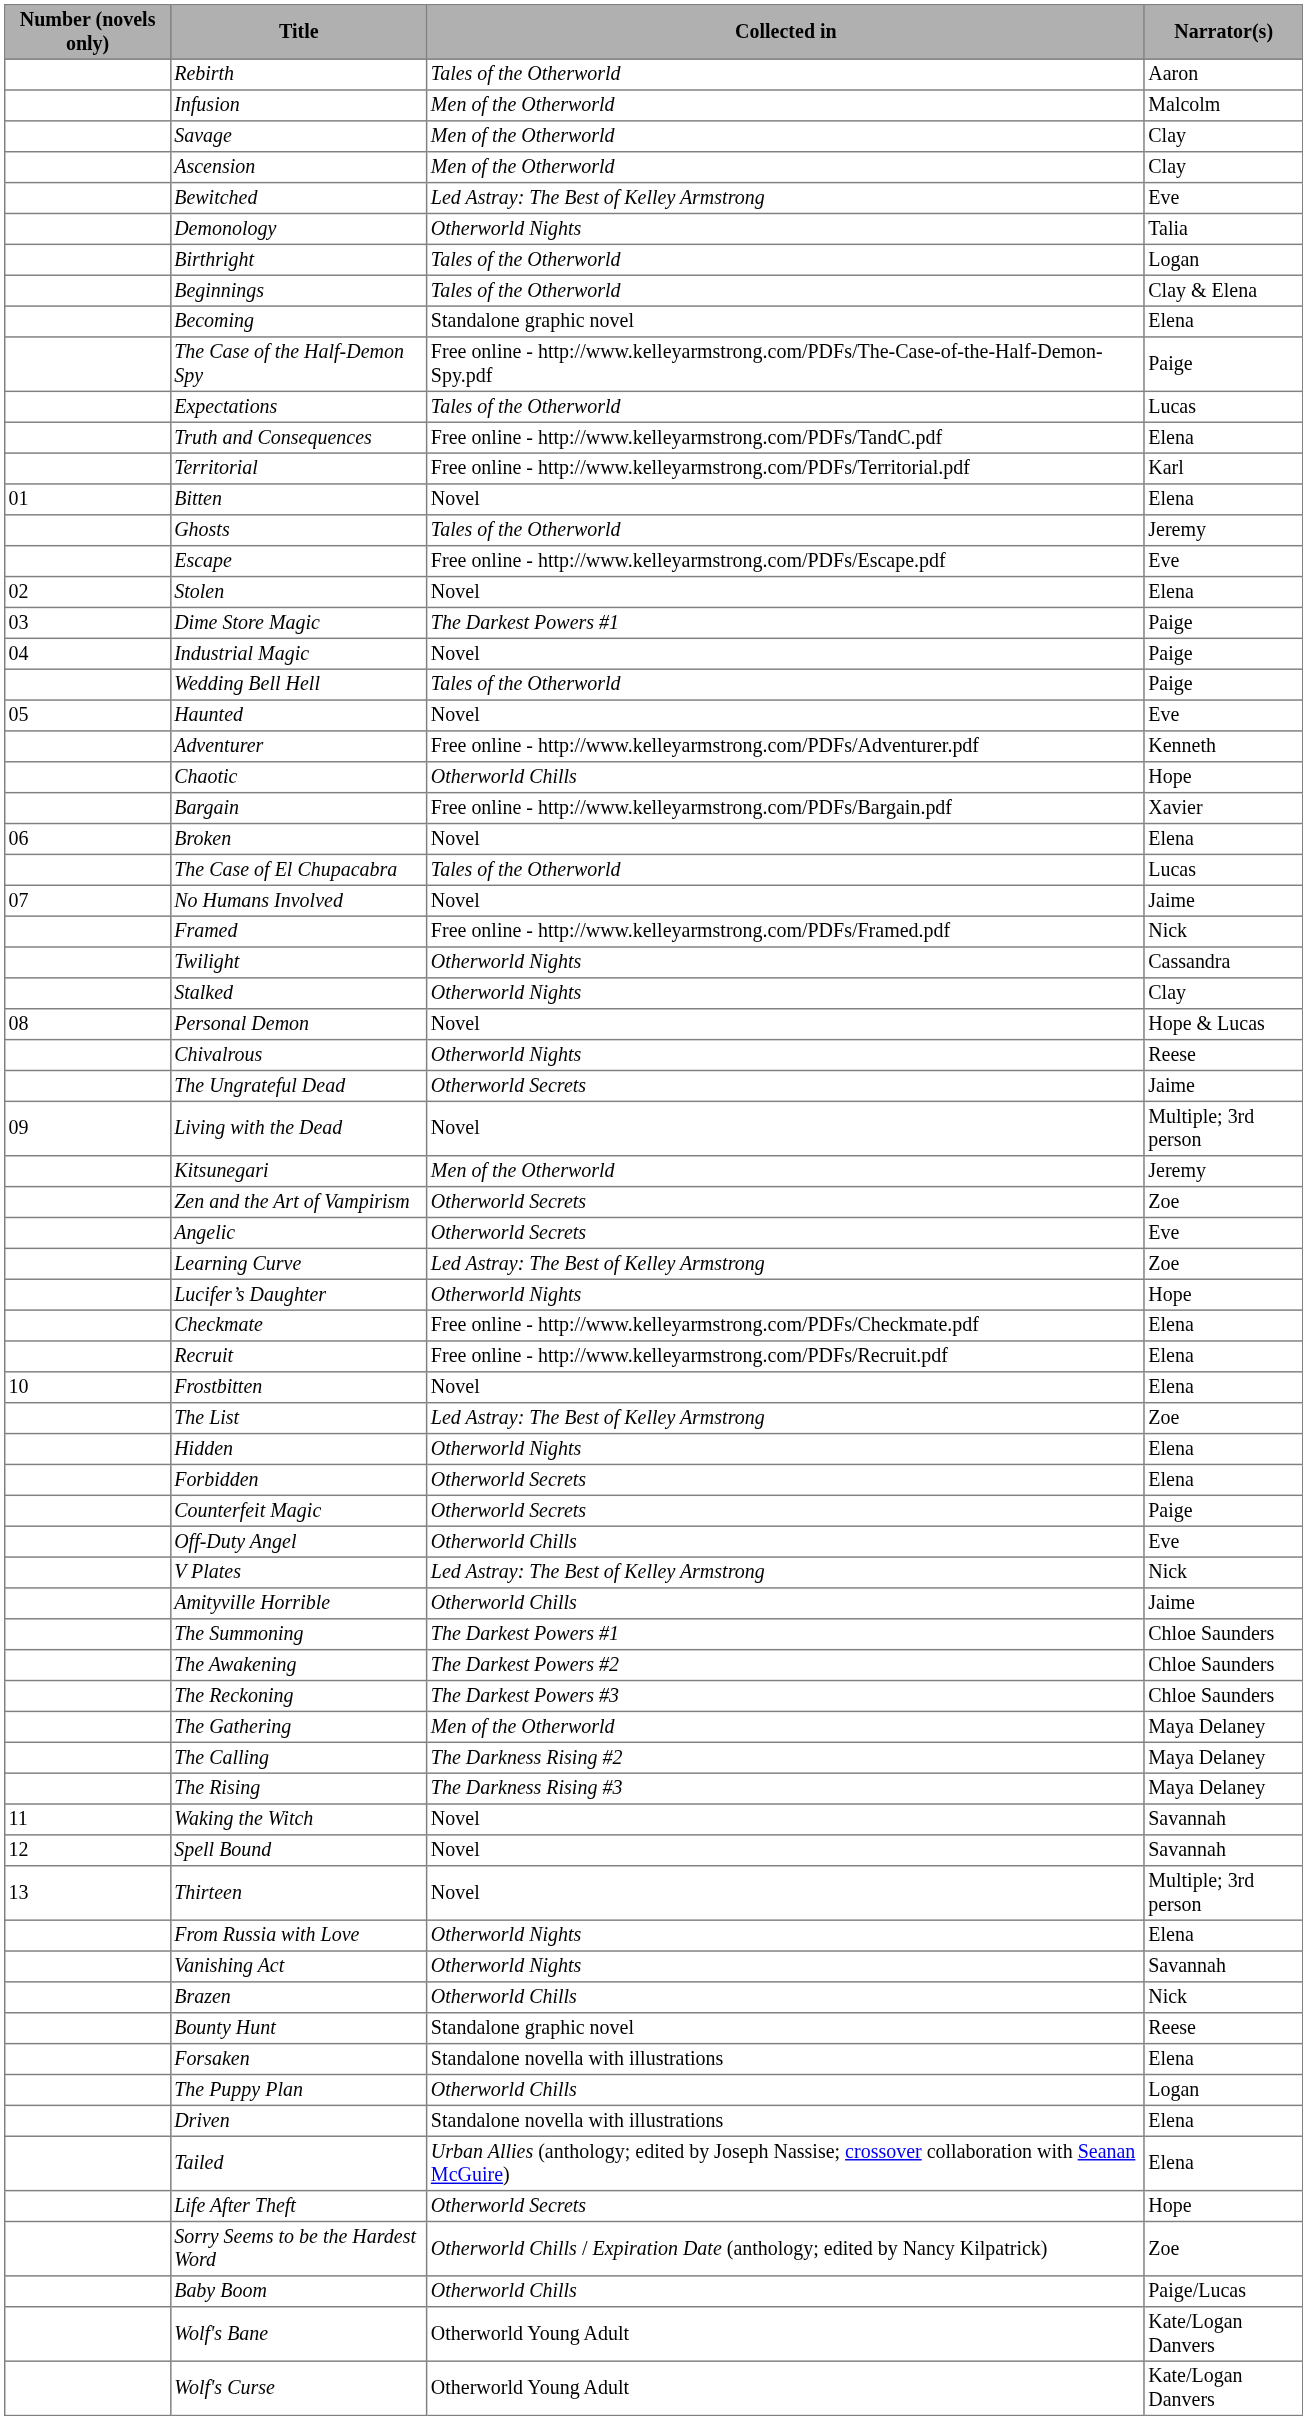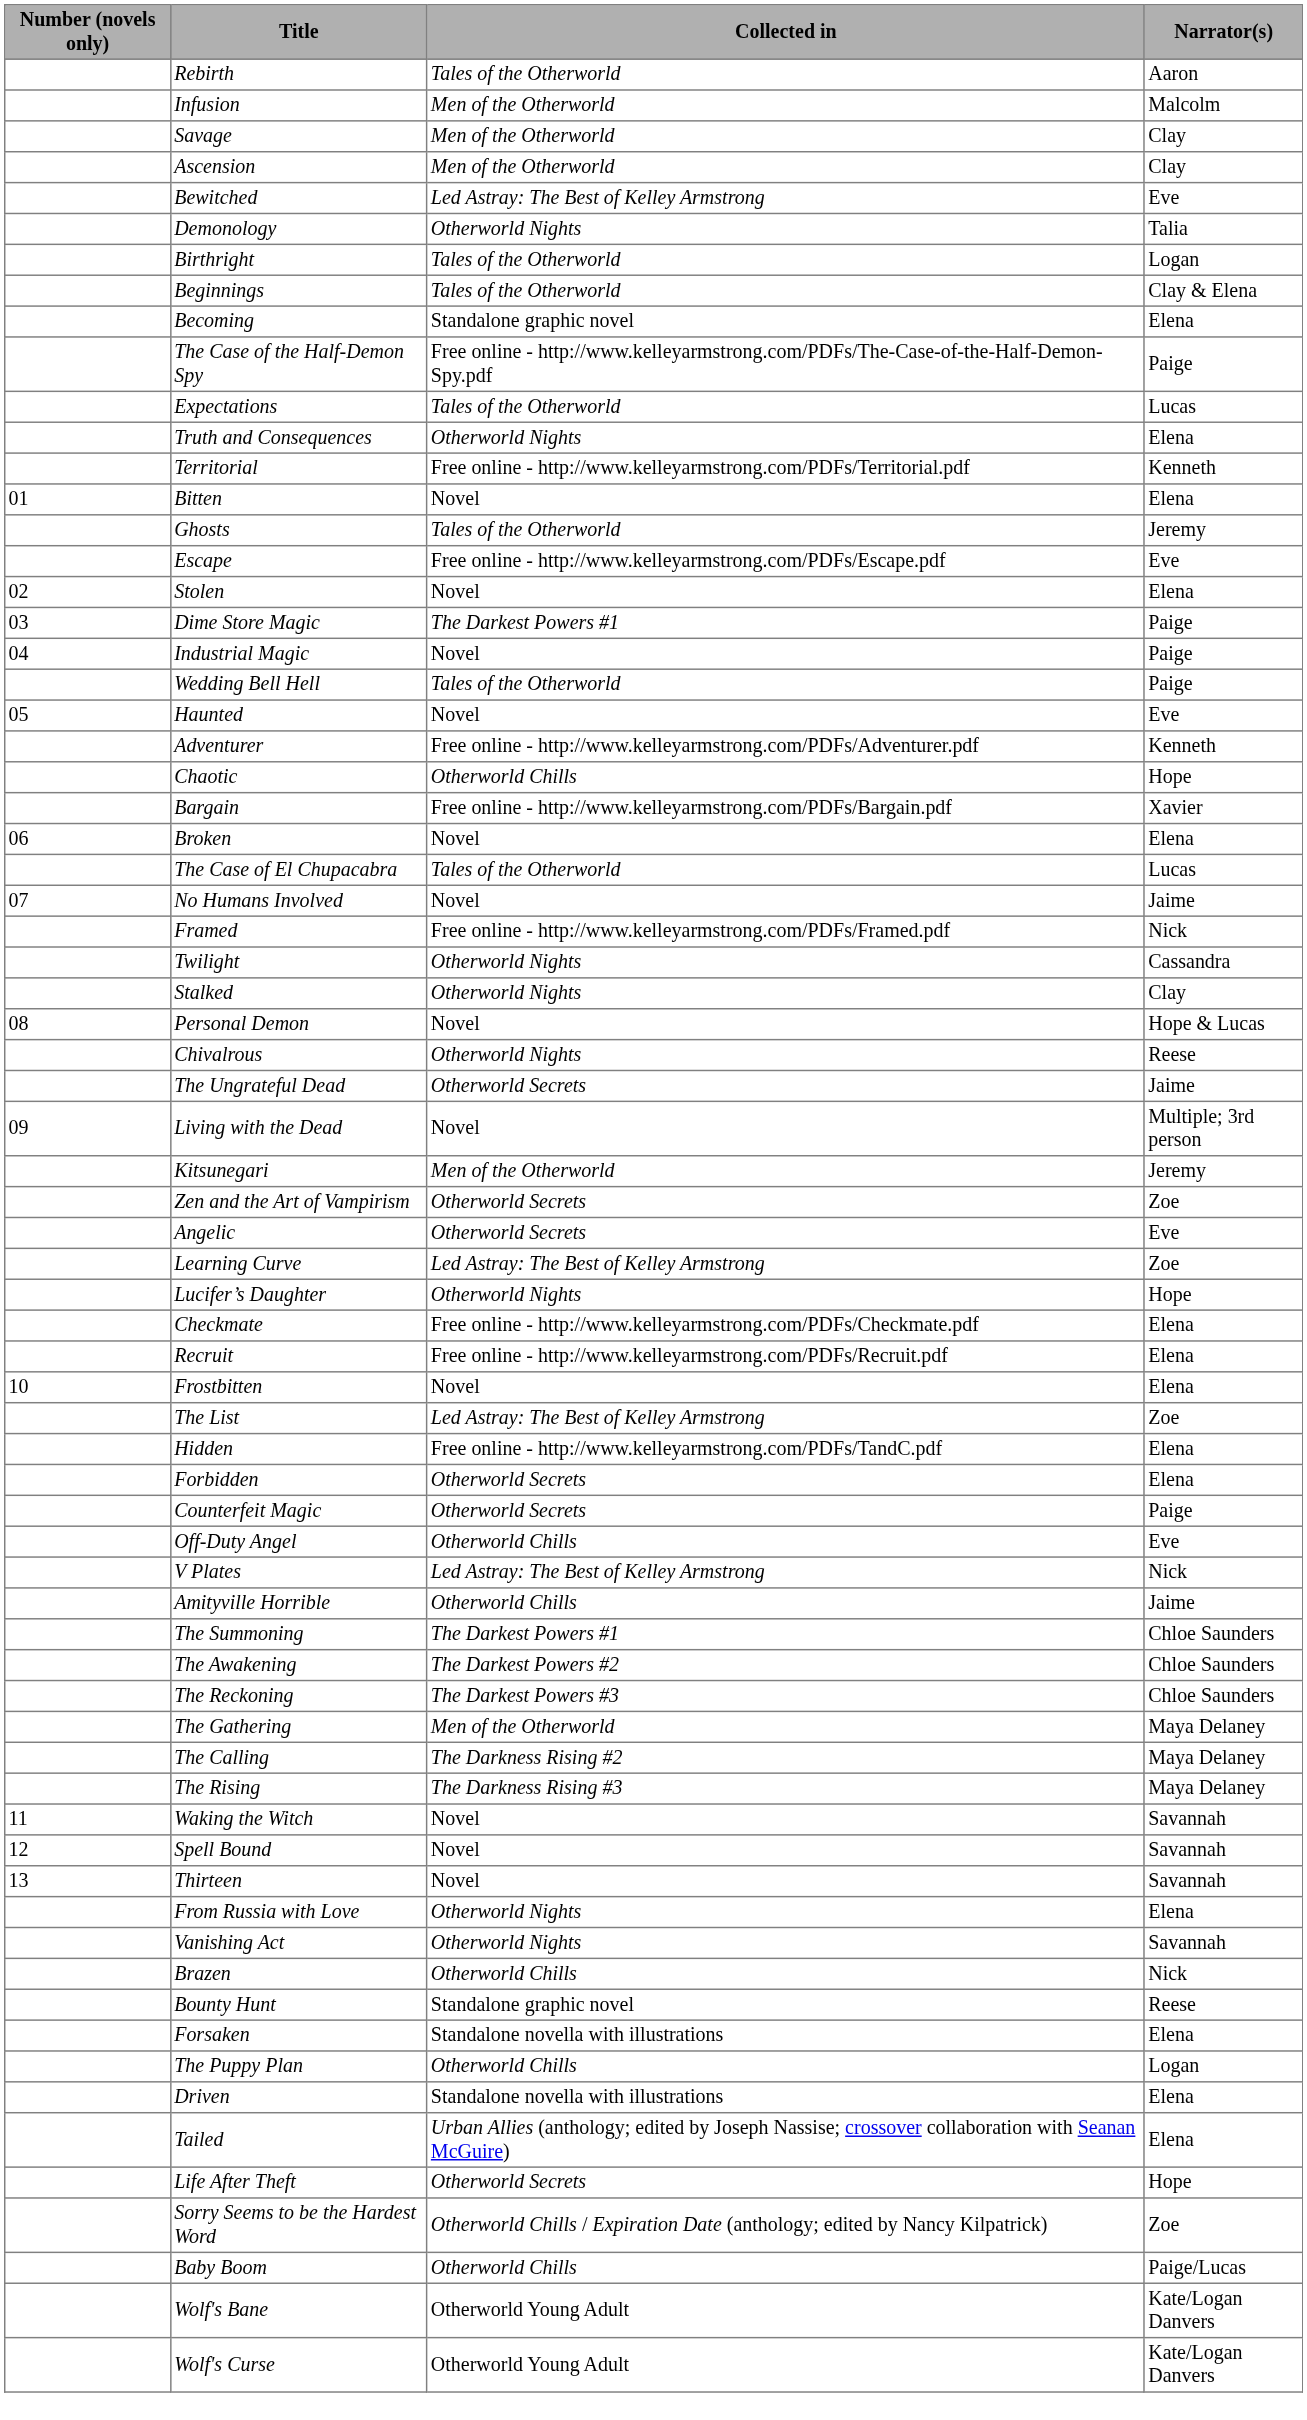Truth and Consequences | Collected in: Free online - http://www.kelleyarmstrong.com/PDFs/TandC.pdf -> Otherworld Nights
Territorial | Narrator(s): Karl -> Kenneth
Hidden | Collected in: Otherworld Nights -> Free online - http://www.kelleyarmstrong.com/PDFs/TandC.pdf
Thirteen | Narrator(s): Multiple; 3rd person -> Savannah
